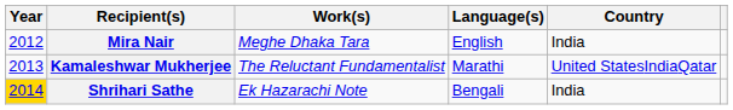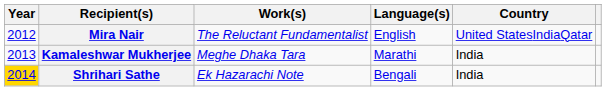Mira Nair | Work(s): Meghe Dhaka Tara -> The Reluctant Fundamentalist
Mira Nair | Country: India -> United StatesIndiaQatar
Kamaleshwar Mukherjee | Work(s): The Reluctant Fundamentalist -> Meghe Dhaka Tara
Kamaleshwar Mukherjee | Country: United StatesIndiaQatar -> India
